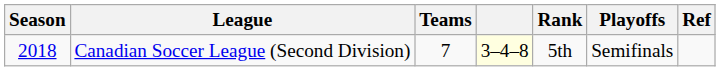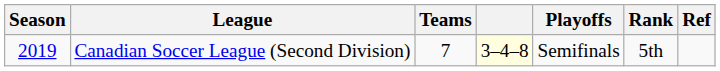columns swapped: Rank <-> Playoffs
Canadian Soccer League (Second Division) | Season: 2018 -> 2019
